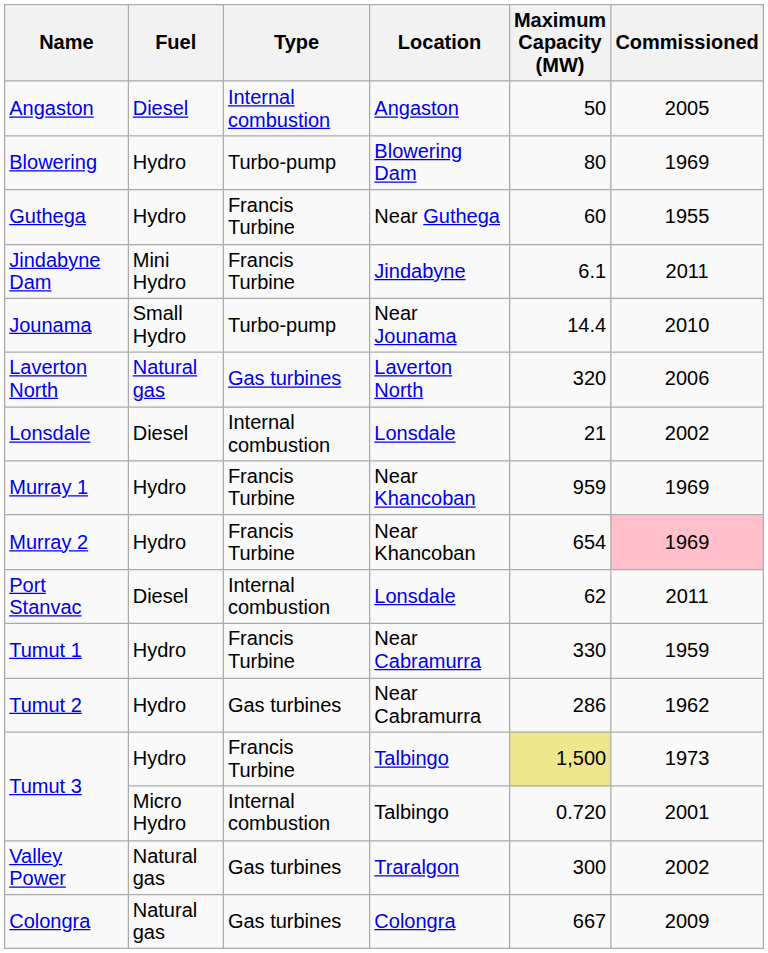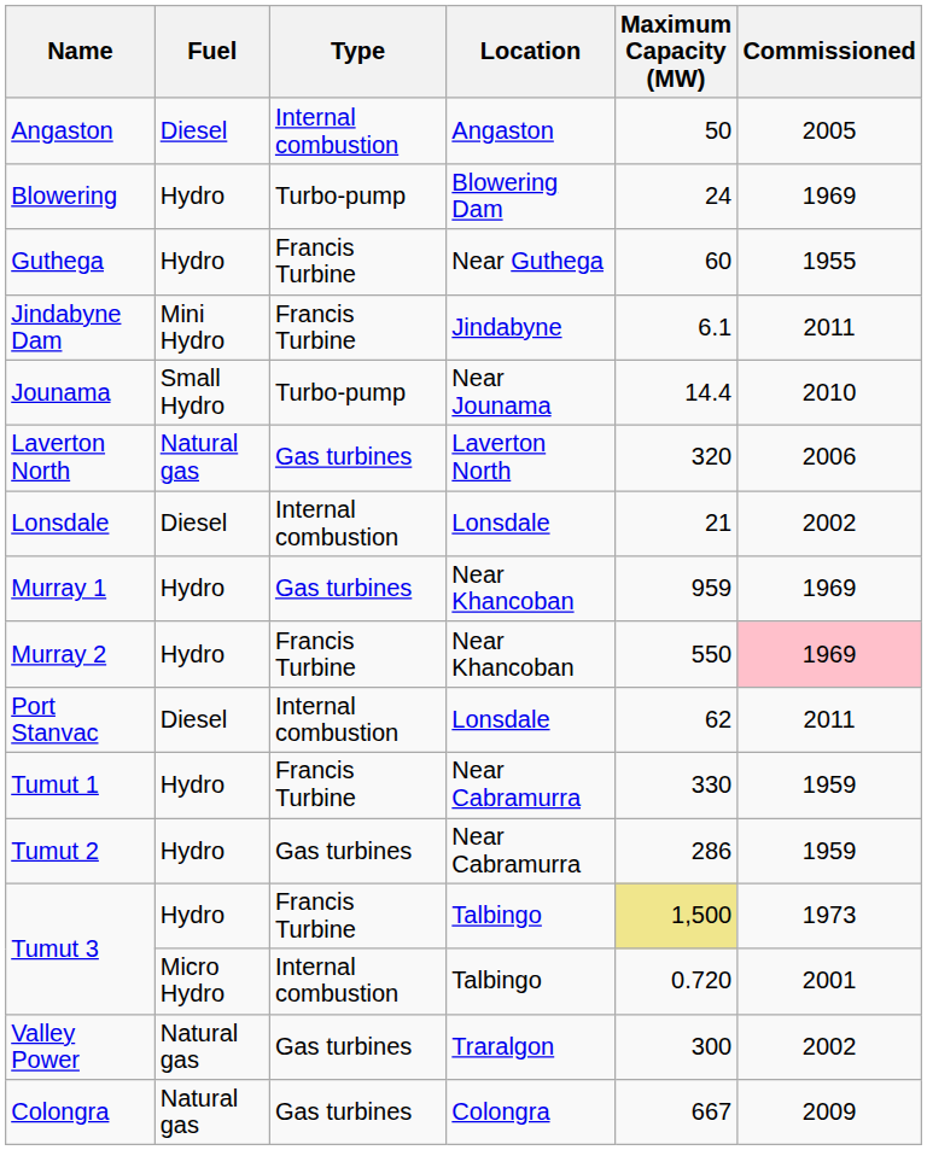Blowering | Maximum Capacity (MW): 80 -> 24
Murray 1 | Type: Francis Turbine -> Gas turbines
Murray 2 | Maximum Capacity (MW): 654 -> 550
Tumut 2 | Commissioned: 1962 -> 1959
